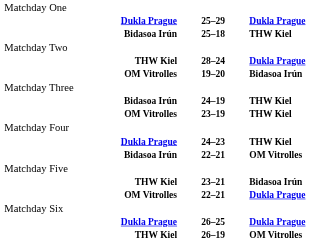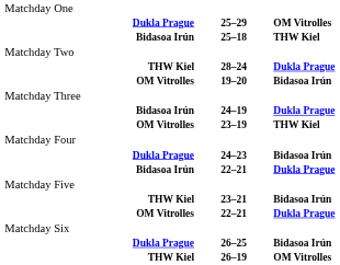25–29 | column 3: Dukla Prague -> OM Vitrolles
24–19 | column 3: THW Kiel -> Dukla Prague
24–23 | column 3: THW Kiel -> Bidasoa Irún
Bidasoa Irún / 22–21 | column 3: OM Vitrolles -> Dukla Prague
26–25 | column 3: Dukla Prague -> Bidasoa Irún
